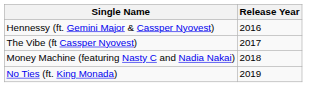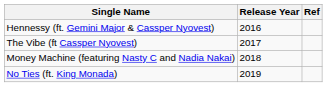+ column: Ref
